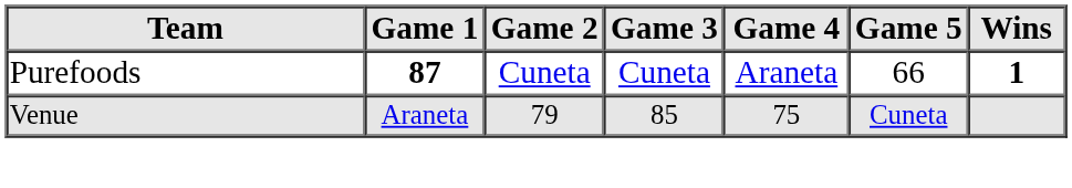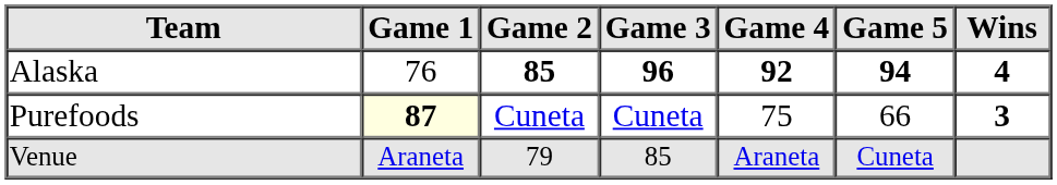+ row: Alaska | 76 | 85 | 96 | 92 | 94 | 4
Purefoods | Game 1: no background -> lightyellow background
Purefoods | Game 4: Araneta -> 75
Purefoods | Wins: 1 -> 3
Venue | Game 4: 75 -> Araneta
